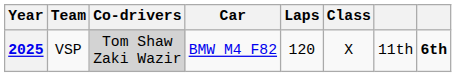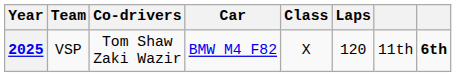columns swapped: Class <-> Laps
2025 | Co-drivers: lightgrey background -> no background
